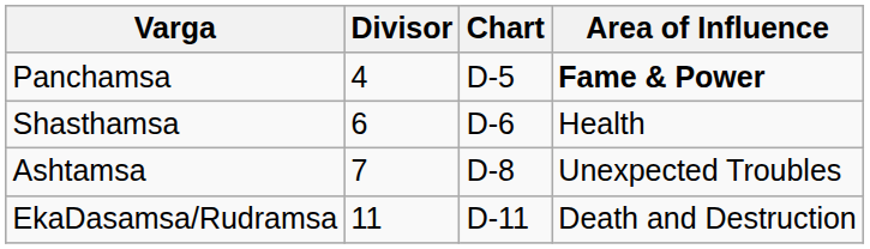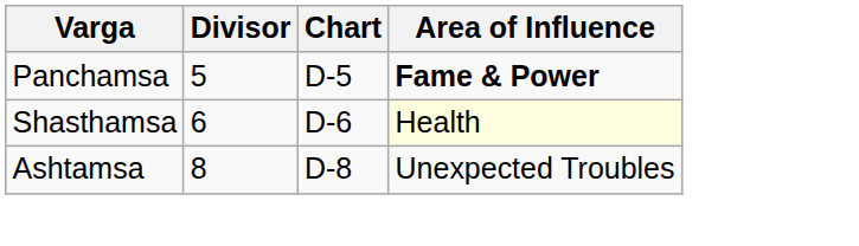Panchamsa | Divisor: 4 -> 5
Shasthamsa | Area of Influence: no background -> lightyellow background
Ashtamsa | Divisor: 7 -> 8
- row: EkaDasamsa/Rudramsa | 11 | D-11 | Death and Destruction
